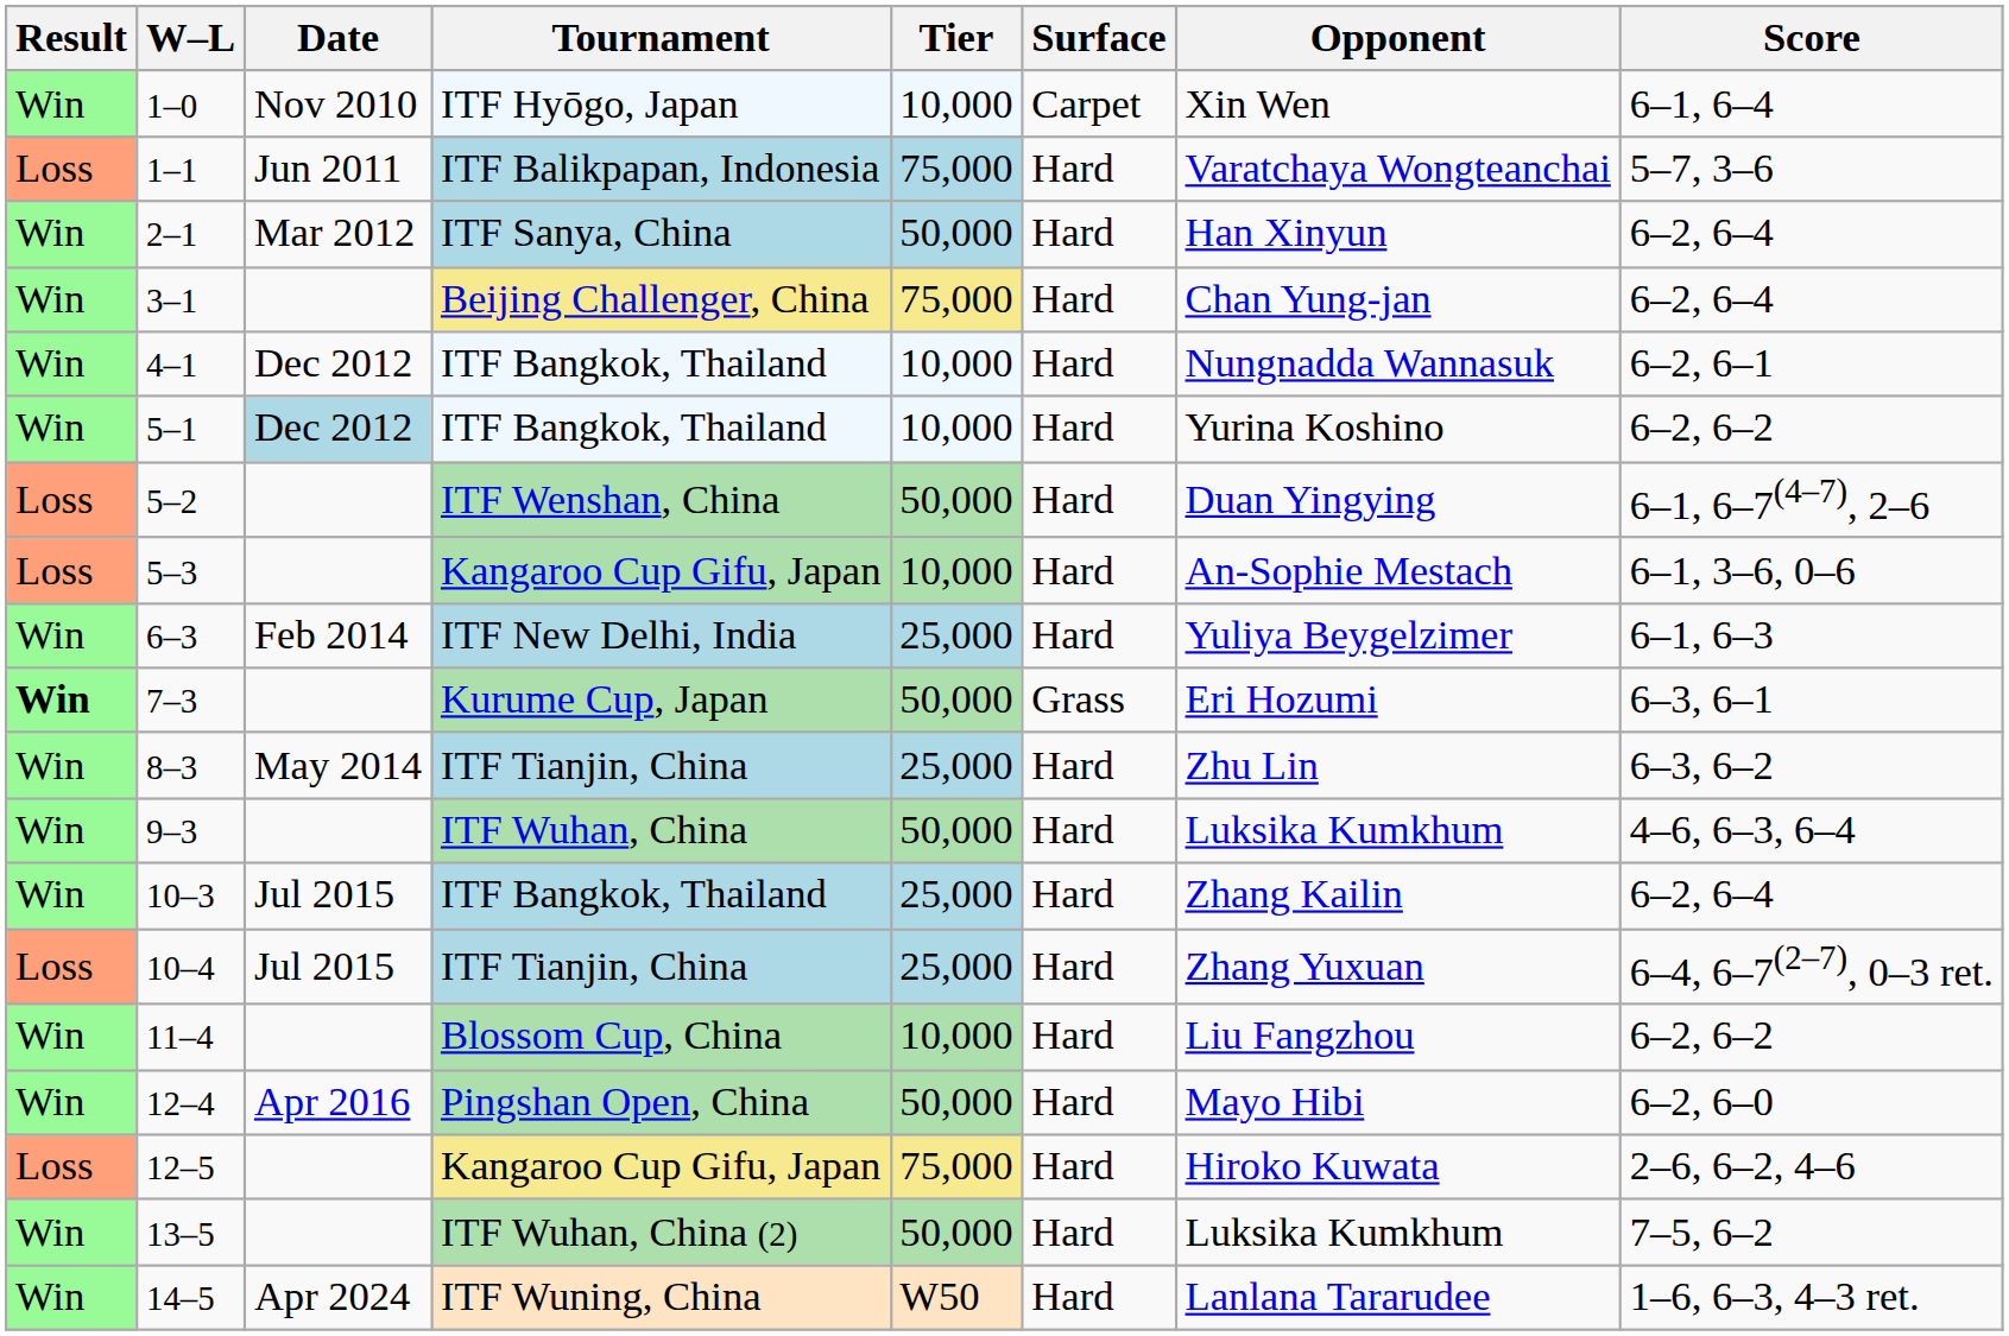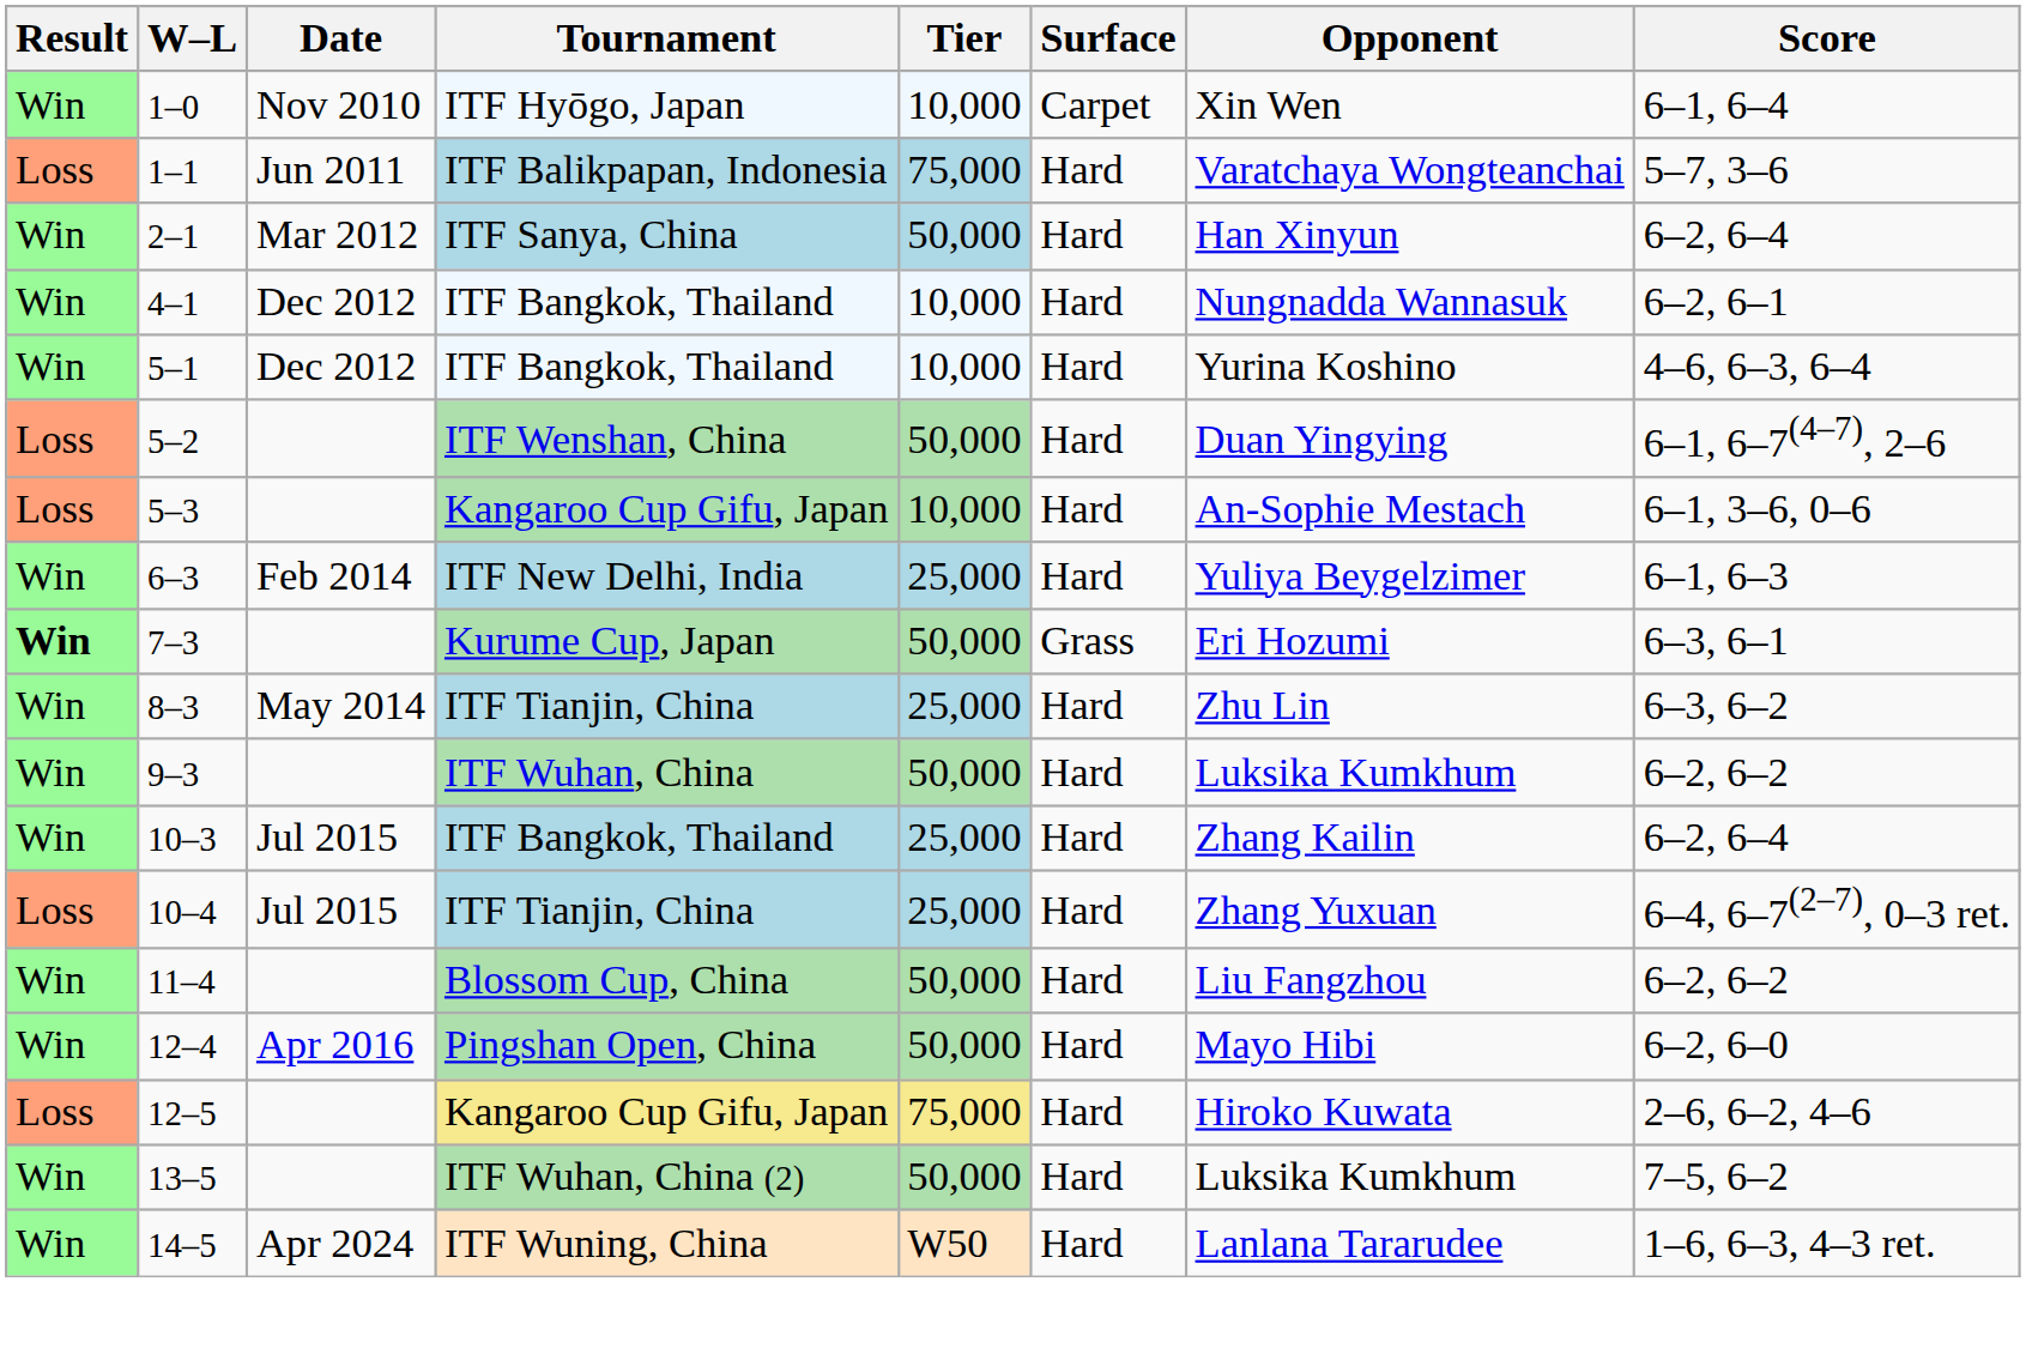- row: Win | 3–1 | Beijing Challenger, China | 75,000 | Hard | Chan Yung-jan | 6–2, 6–4
5–1 | Date: lightblue background -> no background
5–1 | Score: 6–2, 6–2 -> 4–6, 6–3, 6–4
9–3 | Score: 4–6, 6–3, 6–4 -> 6–2, 6–2
11–4 | Tier: 10,000 -> 50,000
